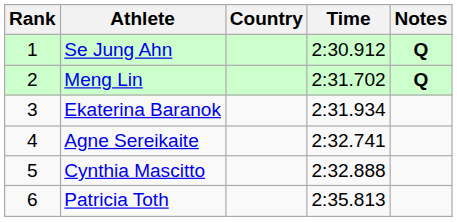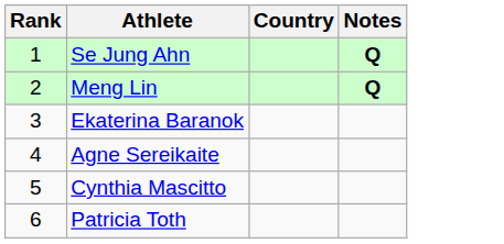- column: Time | 2:30.912 | 2:31.702 | 2:31.934 | 2:32.741 | 2:32.888 | 2:35.813
